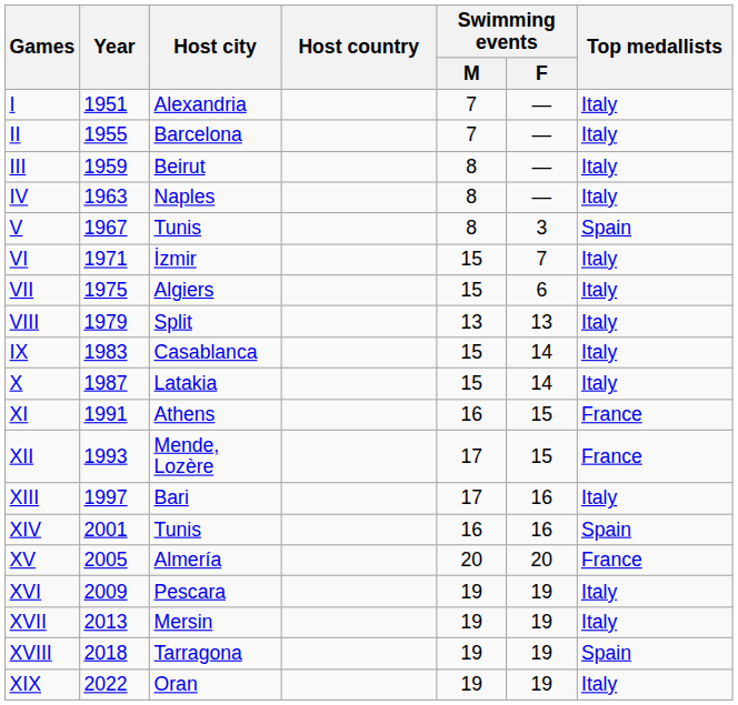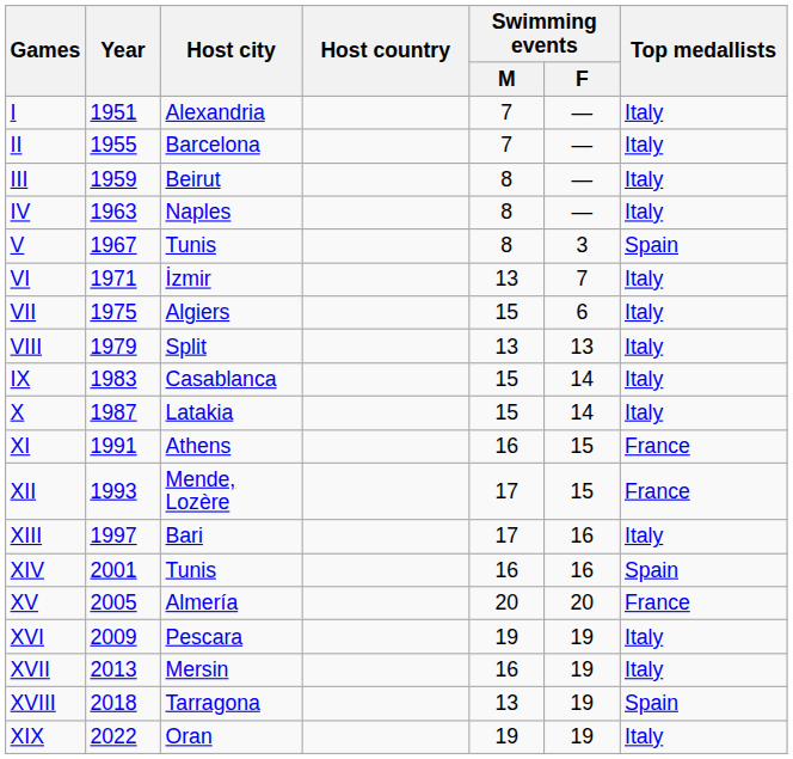VI | Swimming events / M: 15 -> 13
XVII | Swimming events / M: 19 -> 16
XVIII | Swimming events / M: 19 -> 13
